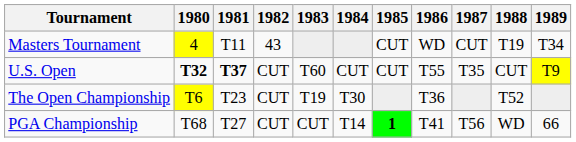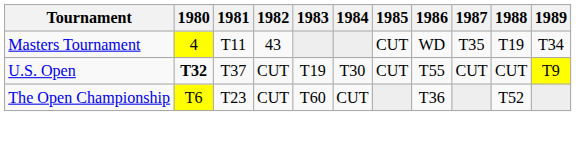Masters Tournament | 1987: CUT -> T35
U.S. Open | 1981: bold -> normal
U.S. Open | 1983: T60 -> T19
U.S. Open | 1984: CUT -> T30
U.S. Open | 1987: T35 -> CUT
The Open Championship | 1983: T19 -> T60
The Open Championship | 1984: T30 -> CUT
- row: PGA Championship | T68 | T27 | CUT | CUT | T14 | 1 | T41 | T56 | WD | 66
